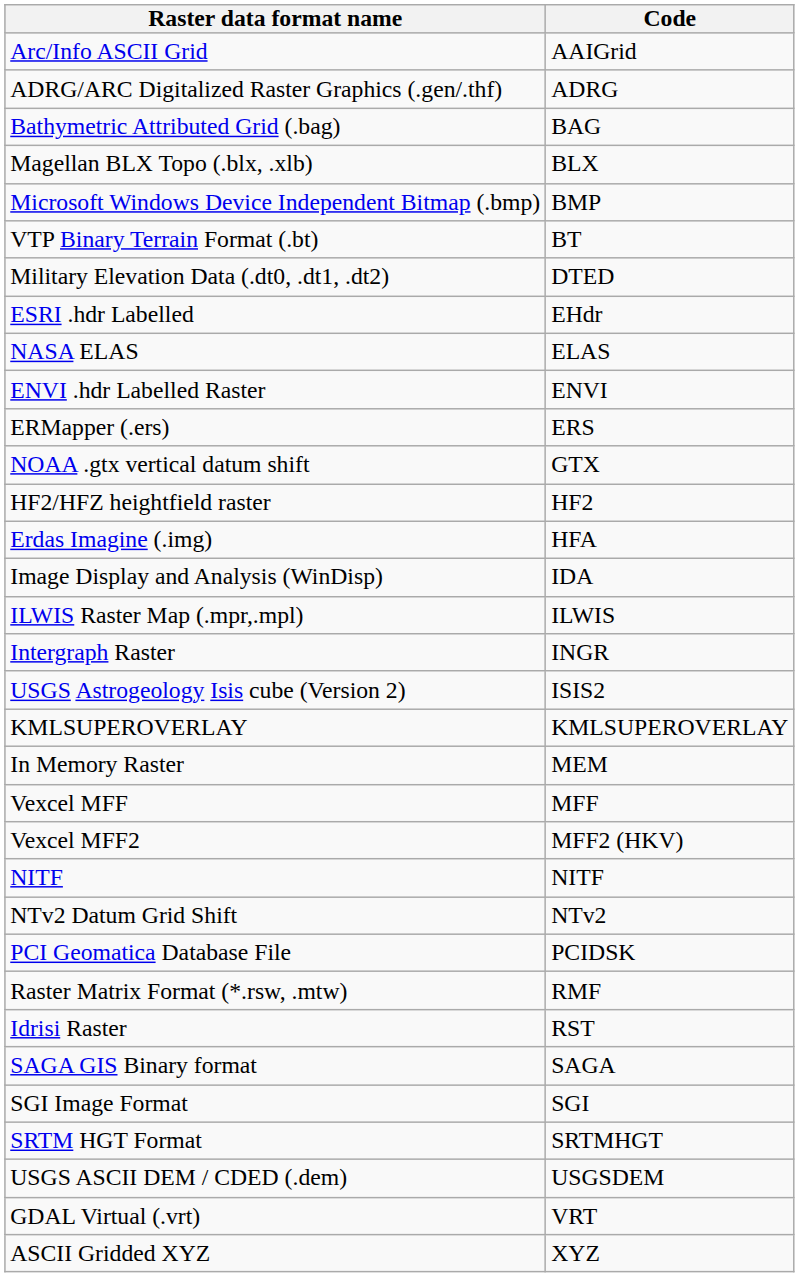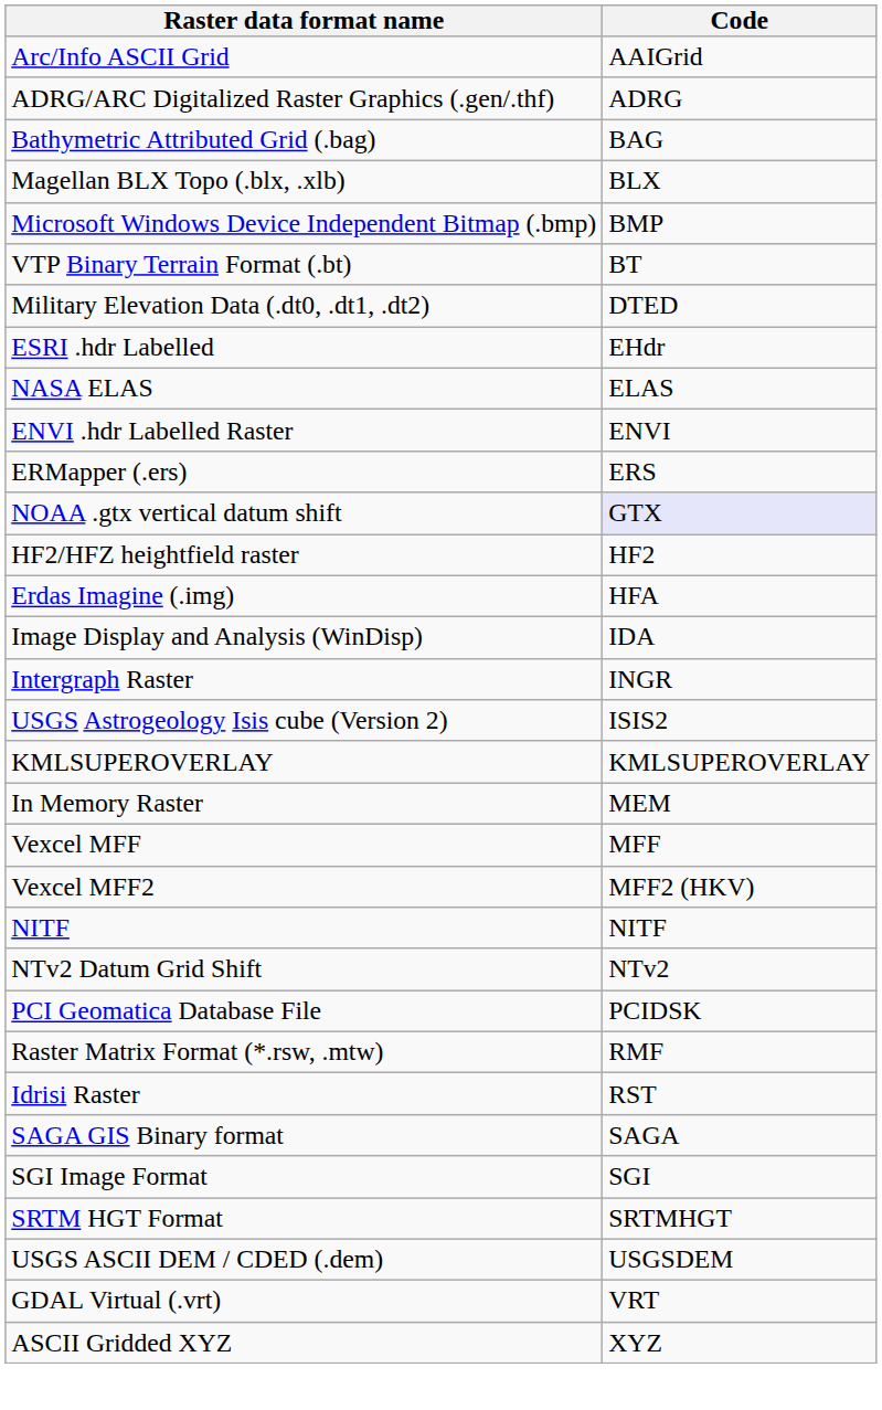NOAA .gtx vertical datum shift | Code: no background -> lavender background
- row: ILWIS Raster Map (.mpr,.mpl) | ILWIS
